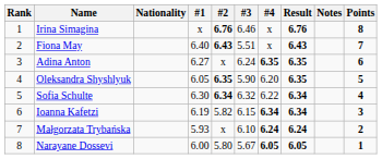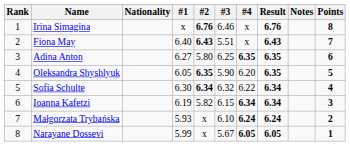Adina Anton | #2: x -> 5.80
Adina Anton | #3: 6.24 -> 6.25
Narayane Dossevi | #1: 6.00 -> 5.99
Narayane Dossevi | #2: 5.80 -> x
